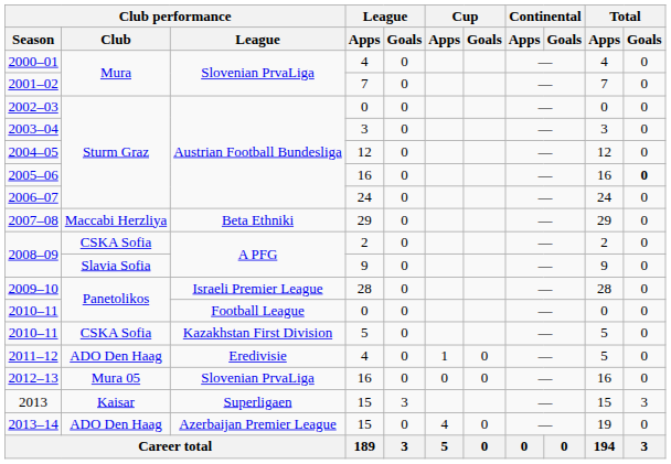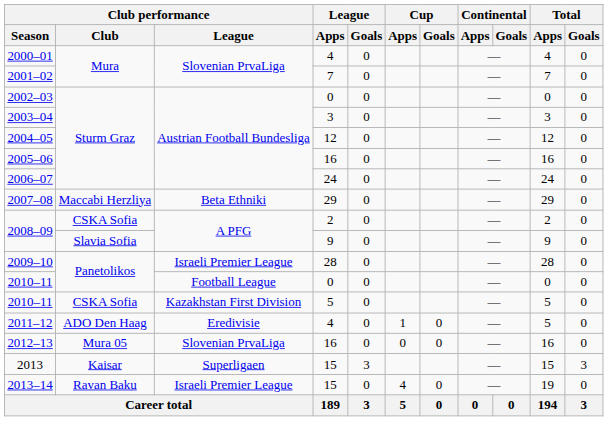2005–06 | Total / Goals: bold -> normal
2013–14 | Club performance / Club: ADO Den Haag -> Ravan Baku
2013–14 | Club performance / League: Azerbaijan Premier League -> Israeli Premier League
